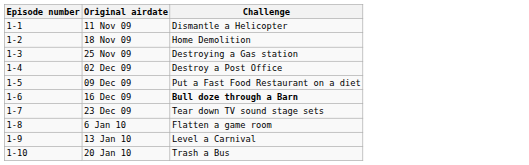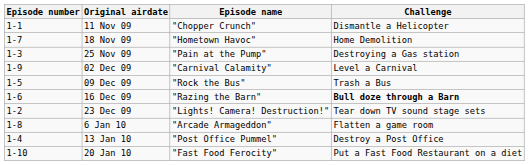+ column: Episode name | "Chopper Crunch" | "Hometown Havoc" | "Pain at the Pump" | "Carnival Calamity" | "Rock the Bus" | "Razing the Barn" | "Lights! Camera! Destruction!" | "Arcade Armageddon" | "Post Office Pummel" | "Fast Food Ferocity"
18 Nov 09 | Episode number: 1-2 -> 1-7
02 Dec 09 | Episode number: 1-4 -> 1-9
02 Dec 09 | Challenge: Destroy a Post Office -> Level a Carnival
09 Dec 09 | Challenge: Put a Fast Food Restaurant on a diet -> Trash a Bus
23 Dec 09 | Episode number: 1-7 -> 1-2
13 Jan 10 | Episode number: 1-9 -> 1-4
13 Jan 10 | Challenge: Level a Carnival -> Destroy a Post Office
20 Jan 10 | Challenge: Trash a Bus -> Put a Fast Food Restaurant on a diet
